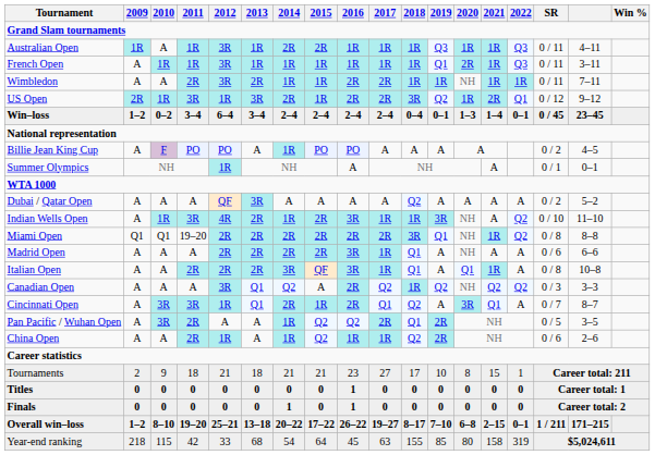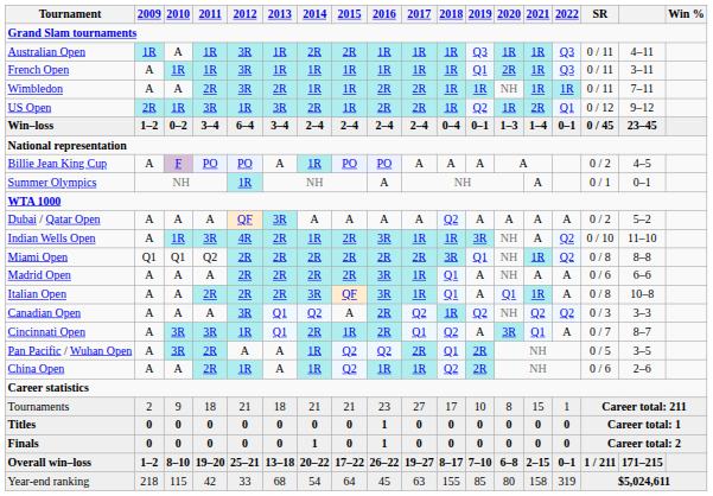US Open | 2018: 3R -> 1R
Miami Open | 2011: 19–20 -> Q2
